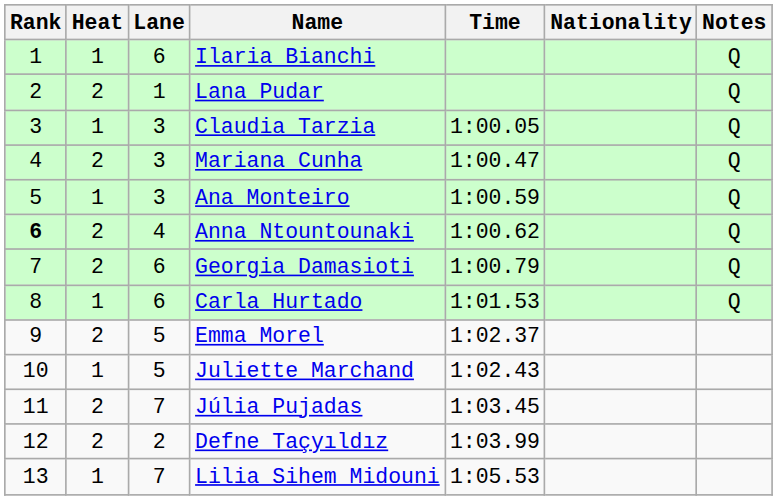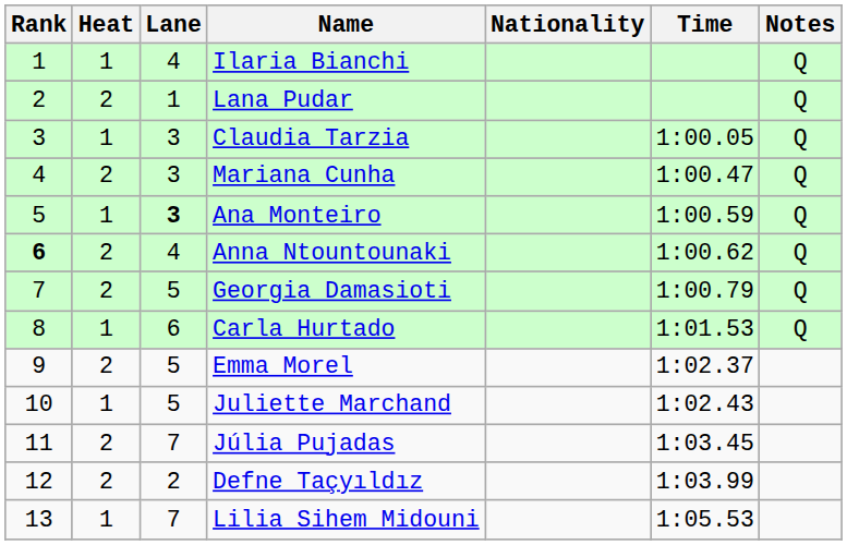columns swapped: Nationality <-> Time
Ilaria Bianchi | Lane: 6 -> 4
Ana Monteiro | Lane: normal -> bold
Georgia Damasioti | Lane: 6 -> 5
